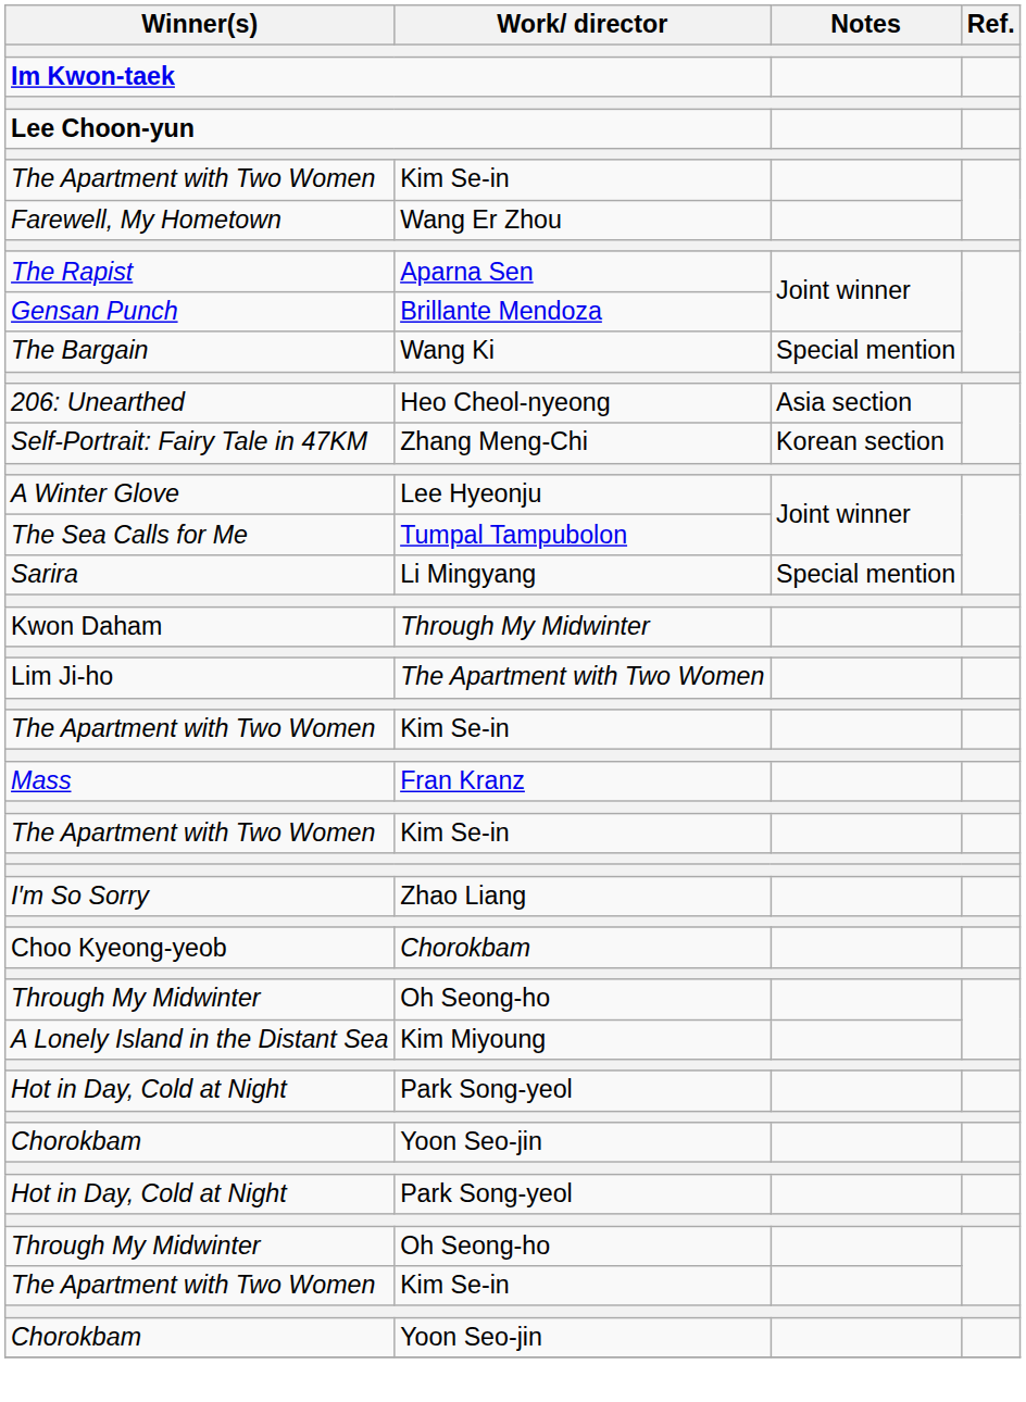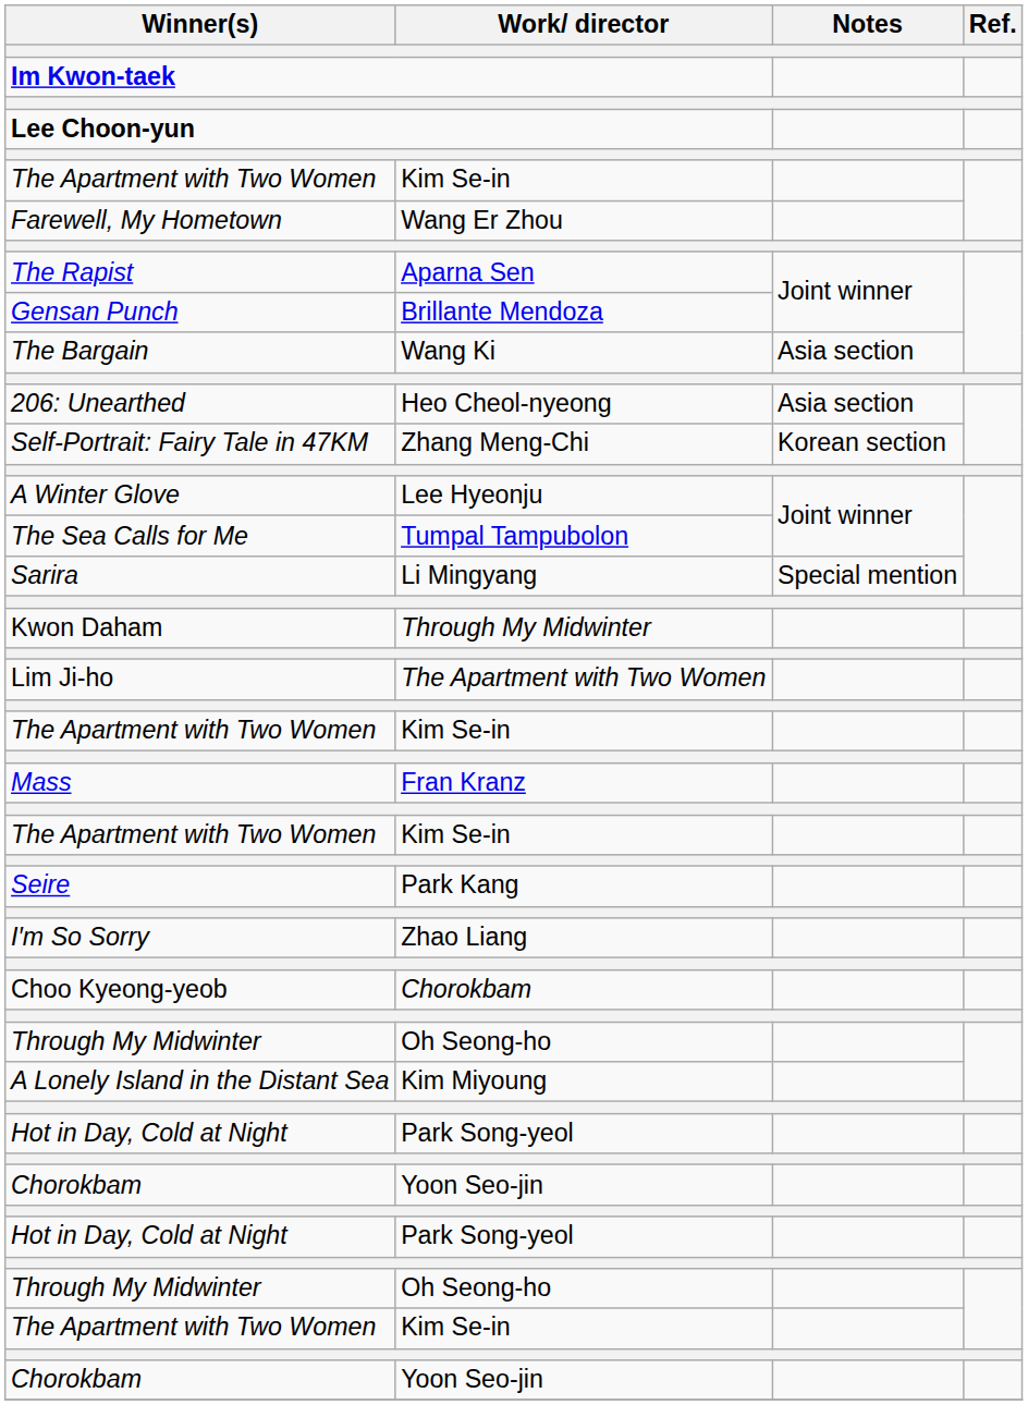The Bargain | Notes: Special mention -> Asia section
+ row: Seire | Park Kang
